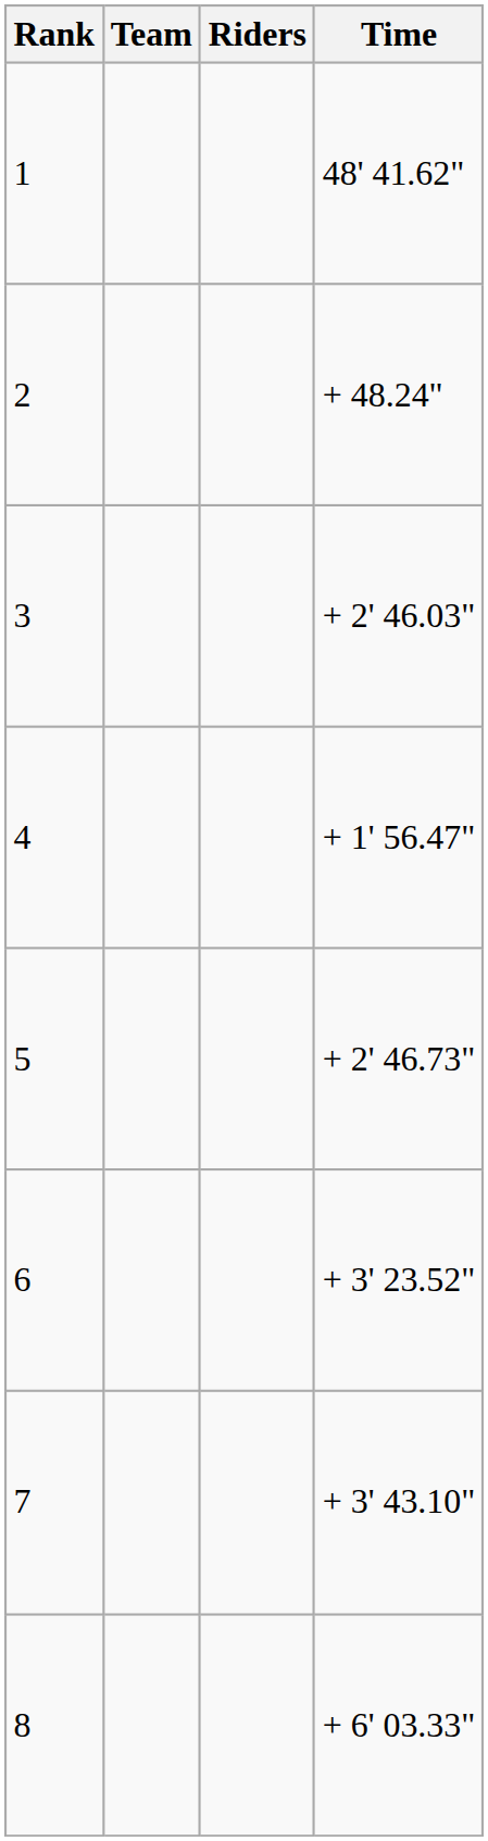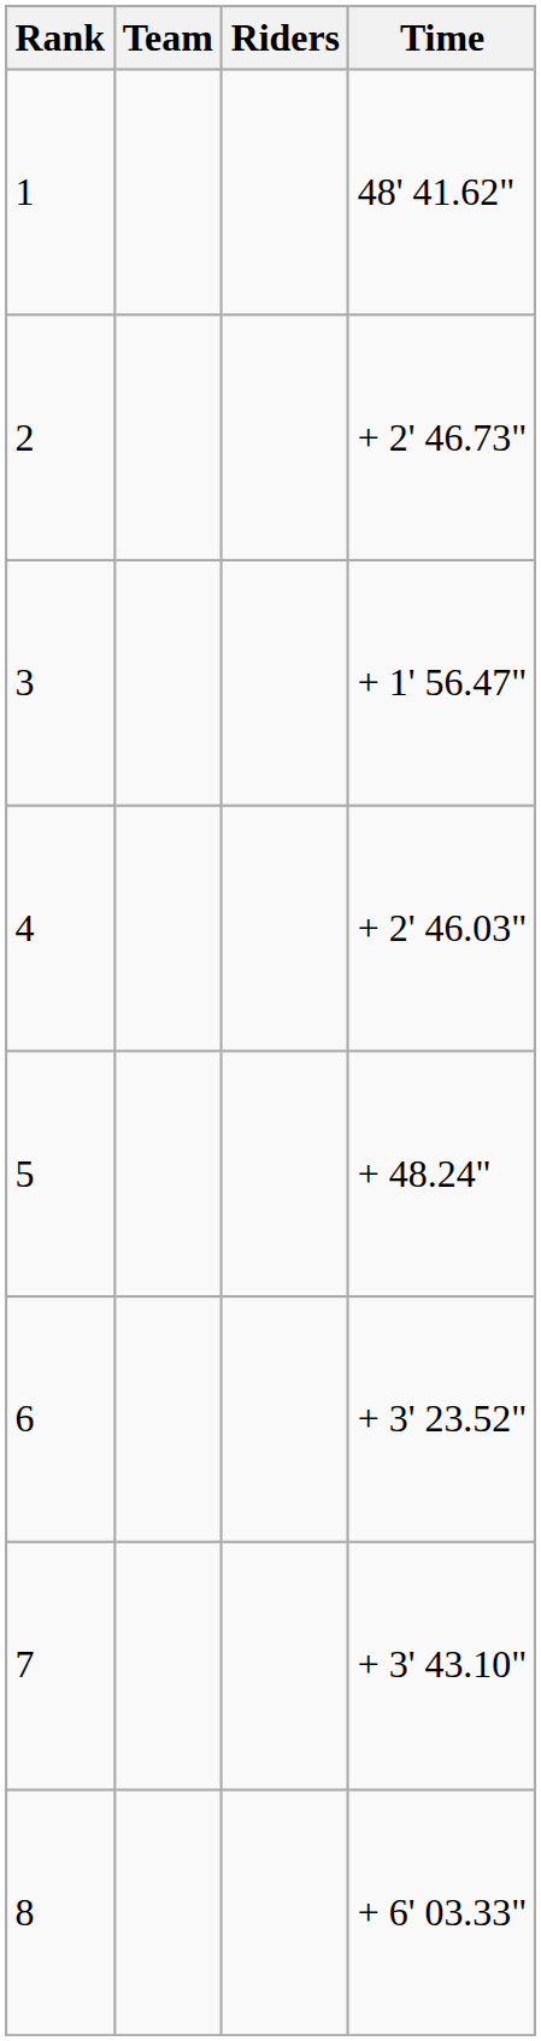2 | Time: + 48.24" -> + 2' 46.73"
3 | Time: + 2' 46.03" -> + 1' 56.47"
4 | Time: + 1' 56.47" -> + 2' 46.03"
5 | Time: + 2' 46.73" -> + 48.24"
